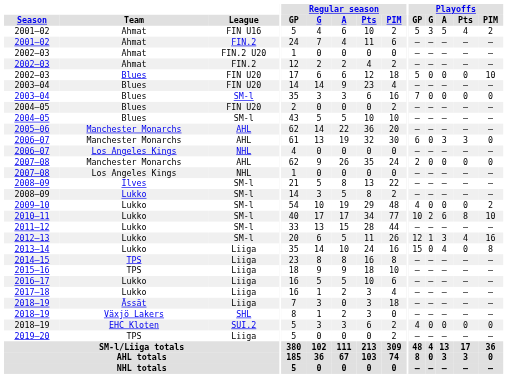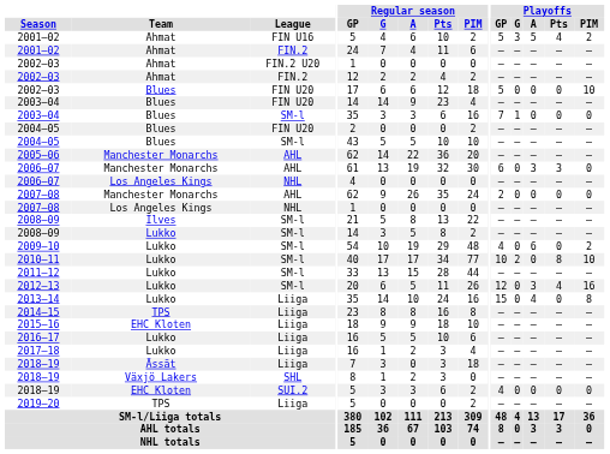2003–04 / SM-l | Playoffs / G: 0 -> 1
2009–10 | Playoffs / A: 0 -> 6
2010–11 | Playoffs / A: 6 -> 0
2012–13 | Playoffs / G: 1 -> 0
2015–16 | Team: TPS -> EHC Kloten
